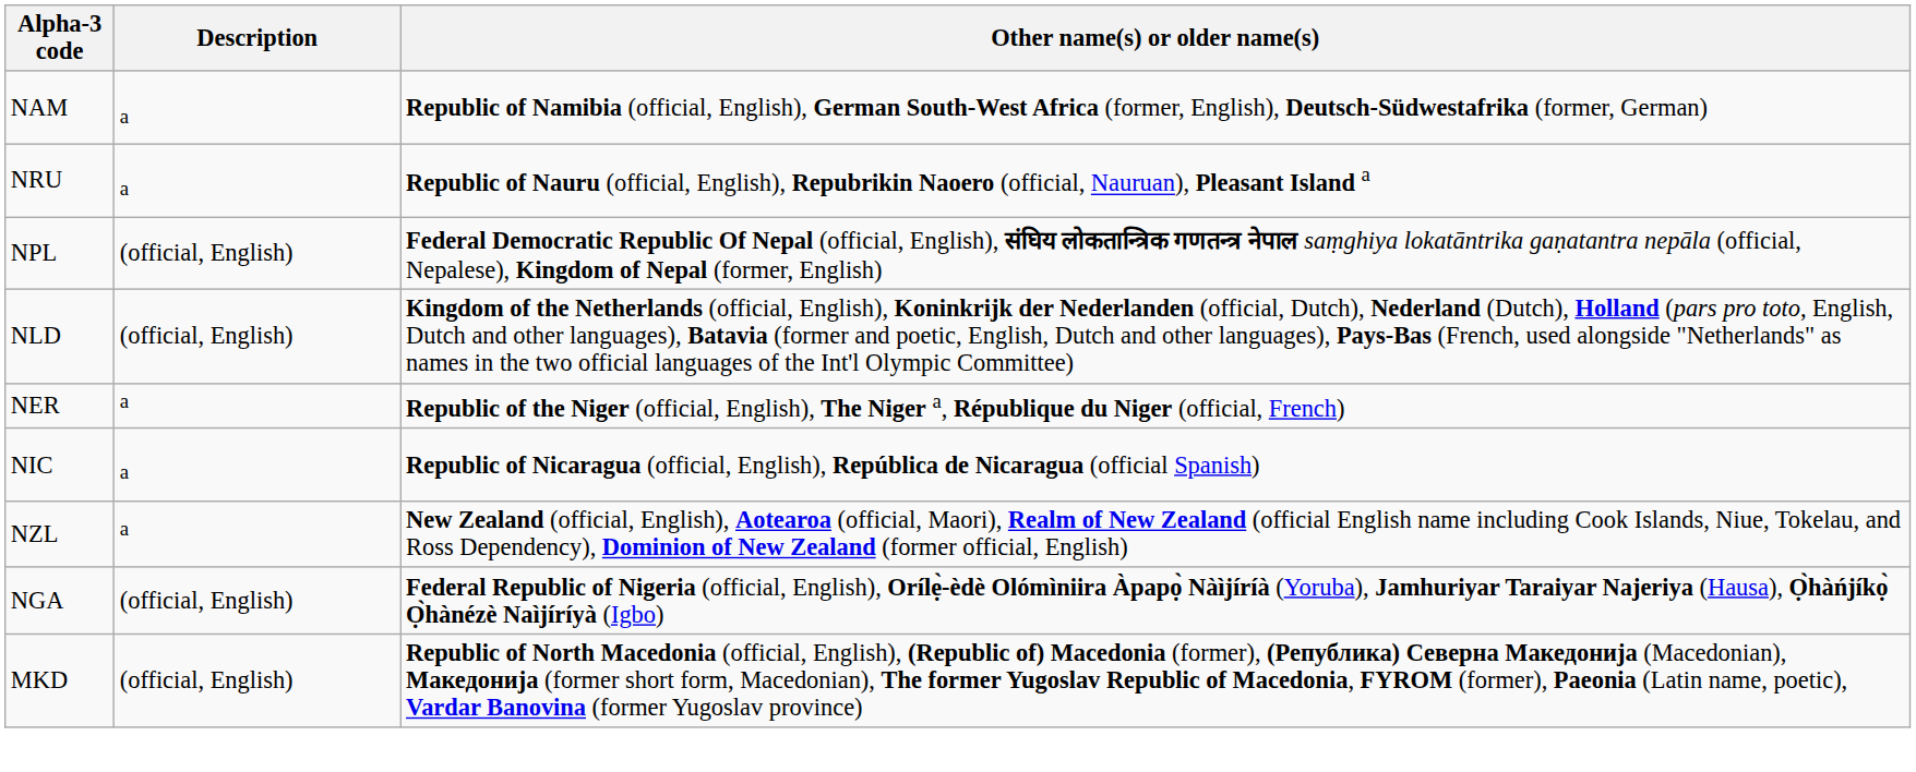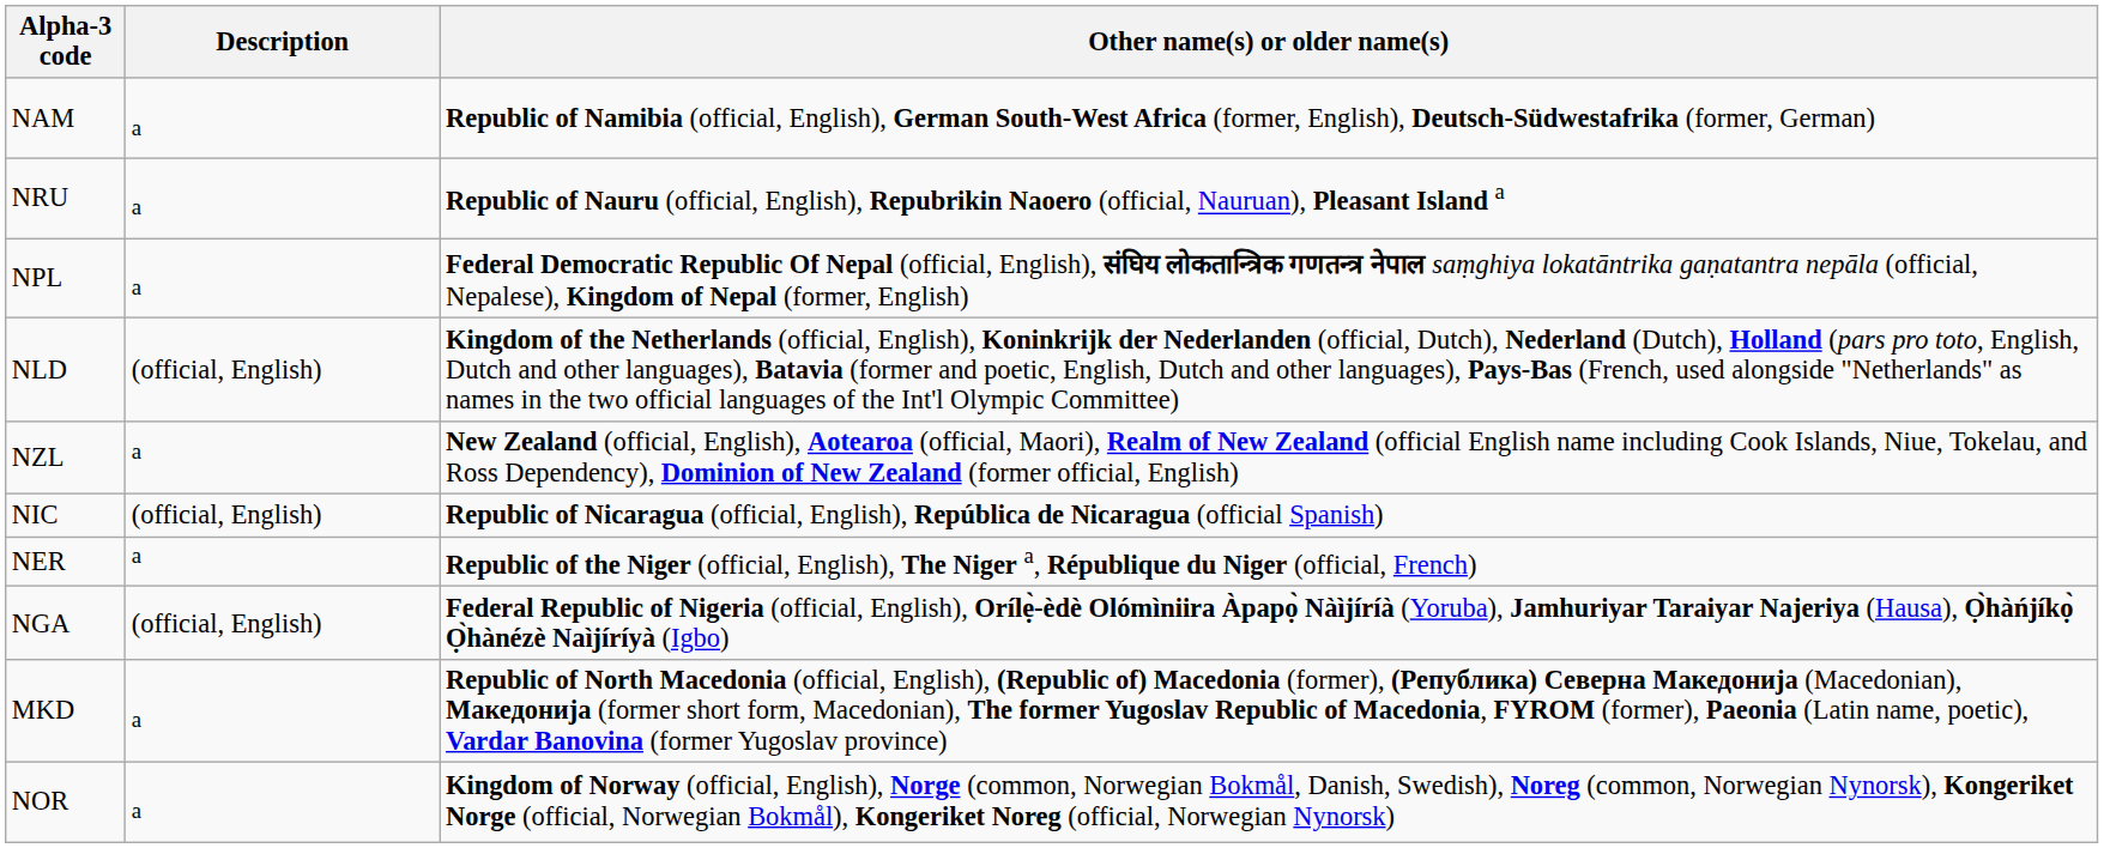NPL | Description: (official, English) -> a
rows swapped: NZL <-> NER
NIC | Description: a -> (official, English)
MKD | Description: (official, English) -> a
+ row: NOR | a | Kingdom of Norway (official, English), Norge (common, Norwegian Bokmål, Danish, Swedish), Noreg (common, Norwegian Nynorsk), Kongeriket Norge (official, Norwegian Bokmål), Kongeriket Noreg (official, Norwegian Nynorsk)
